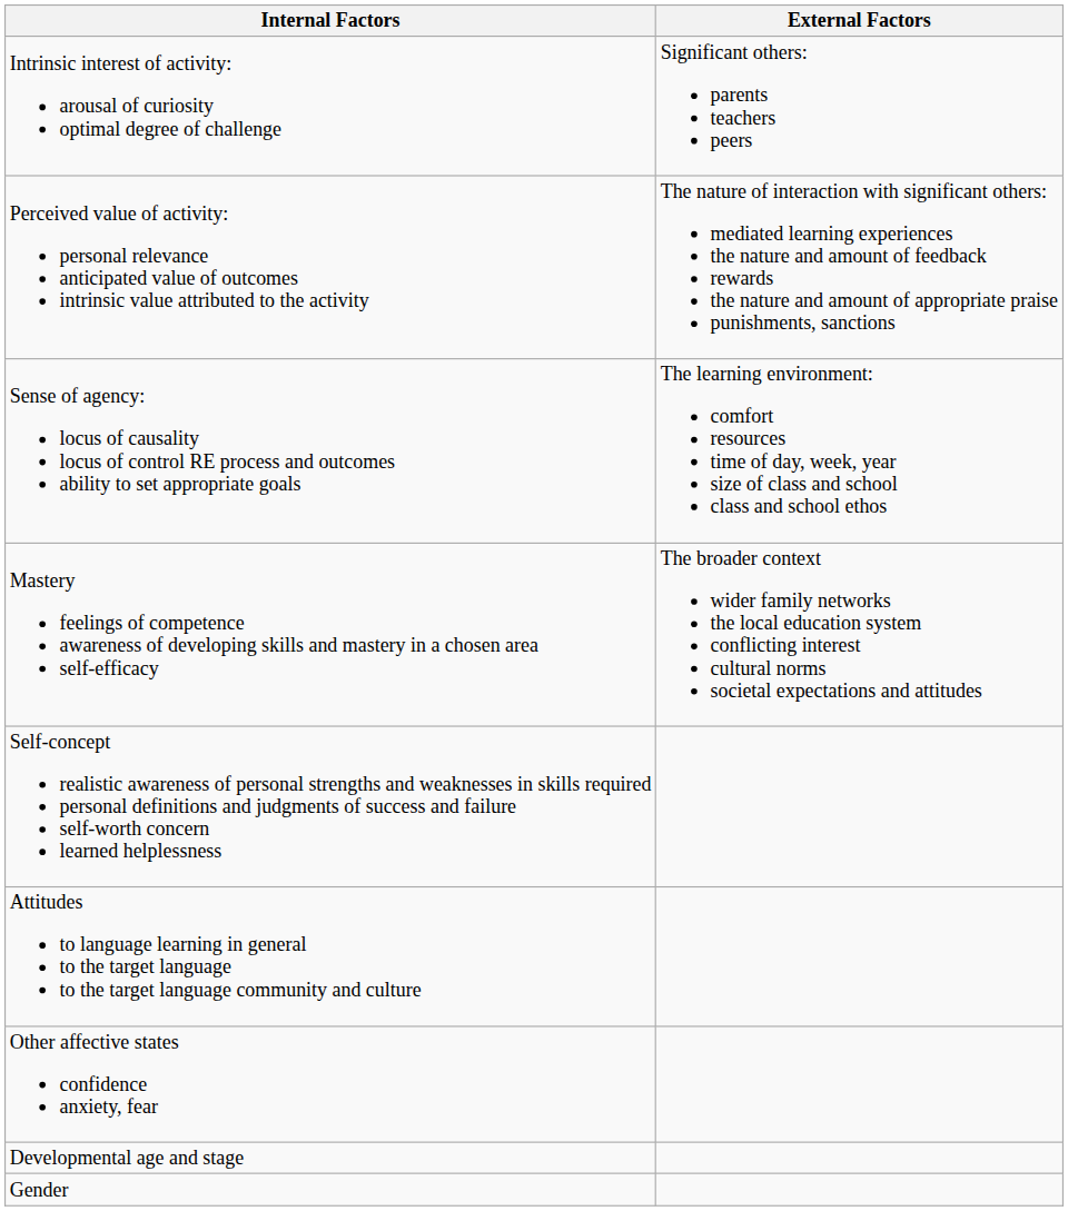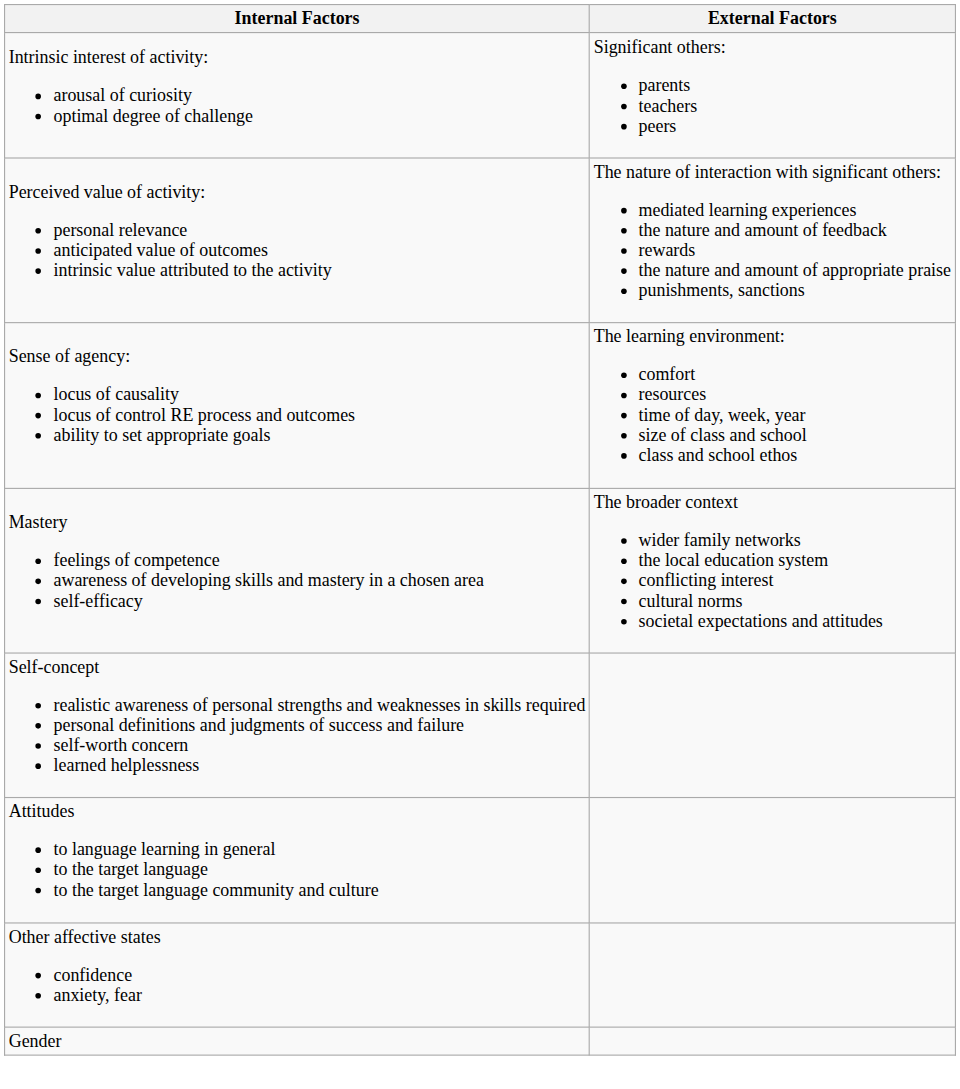- row: Developmental age and stage
